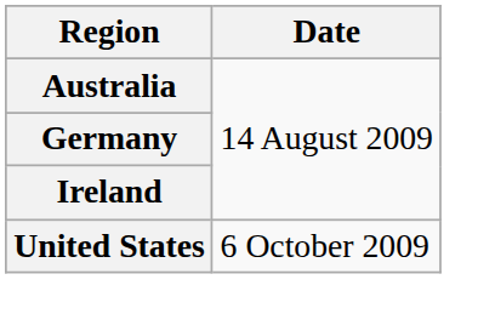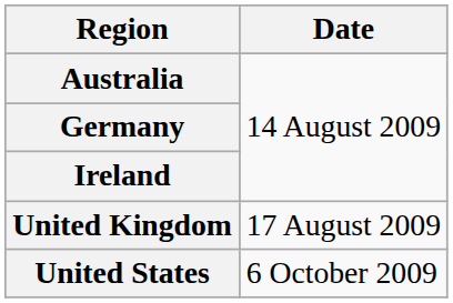+ row: United Kingdom | 17 August 2009
